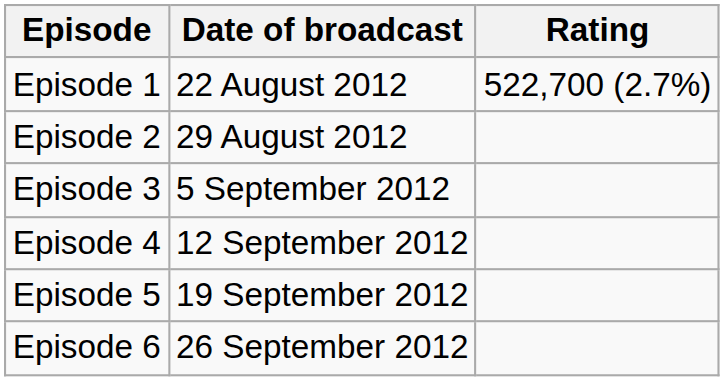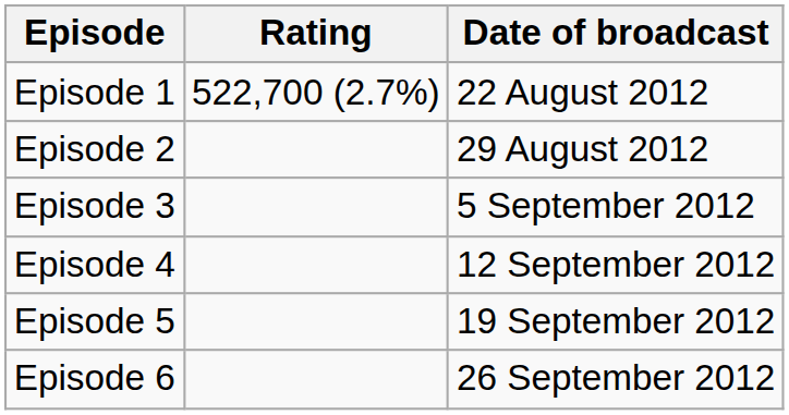columns swapped: Date of broadcast <-> Rating
